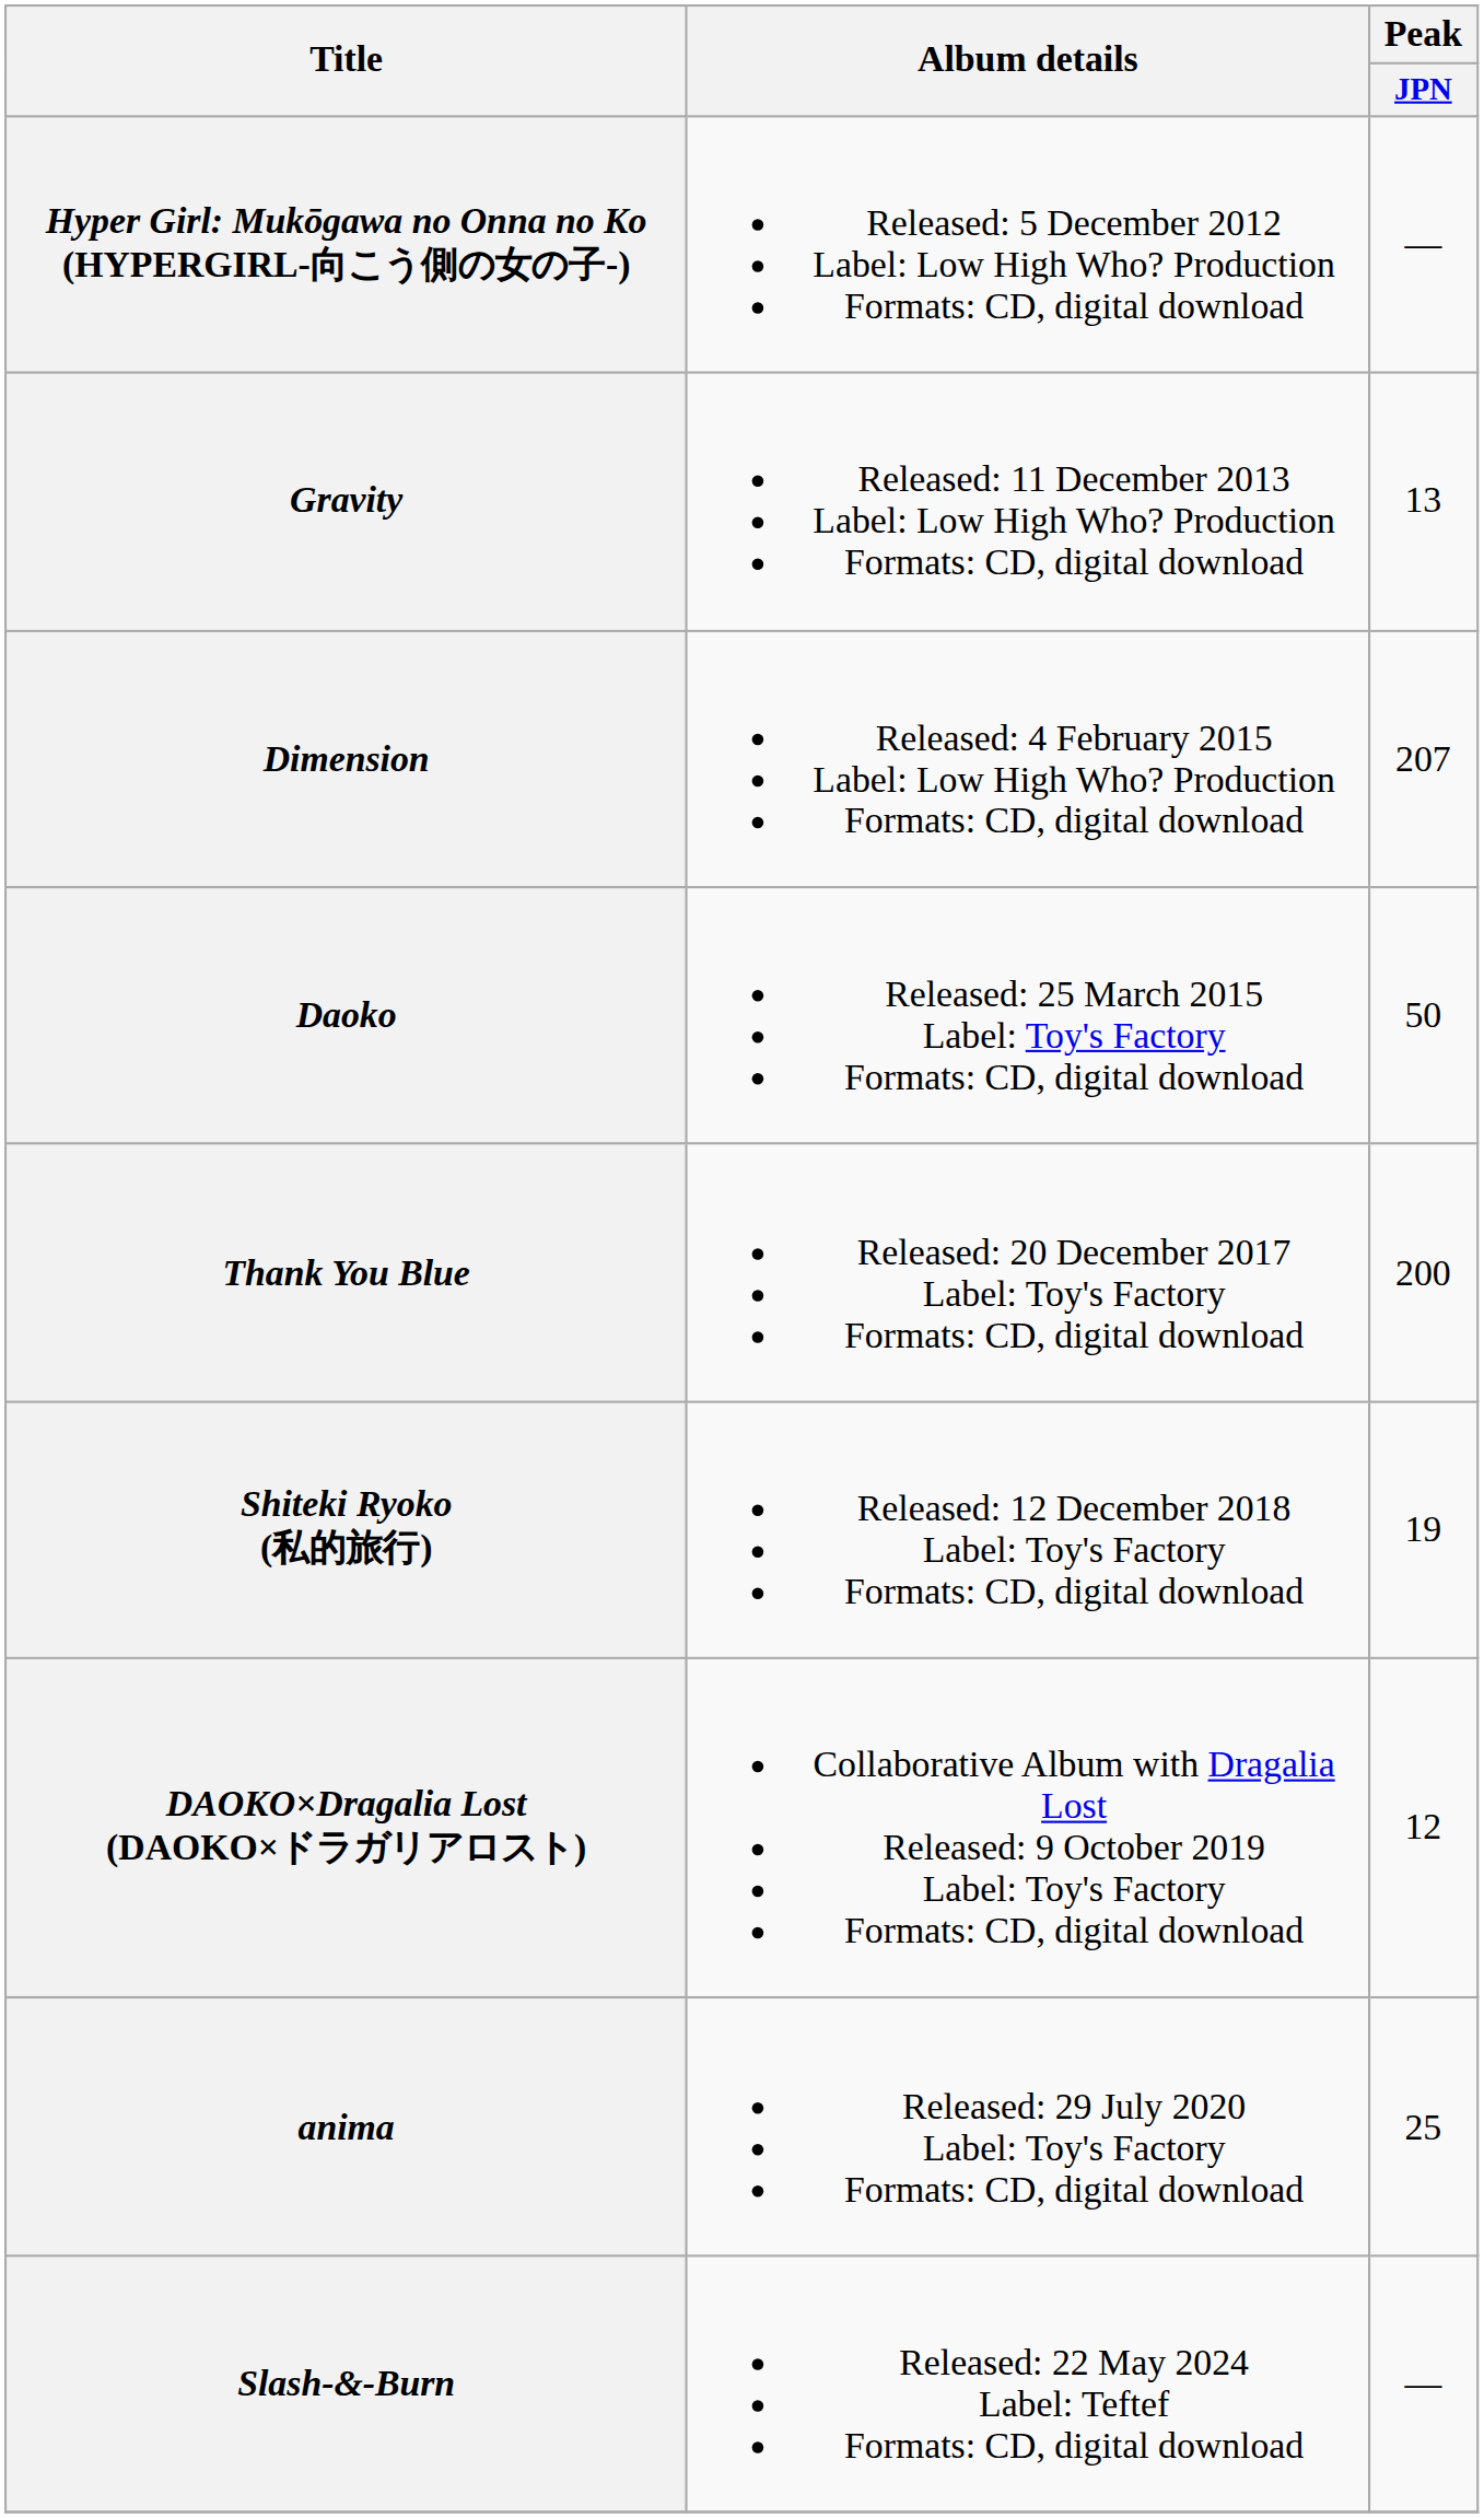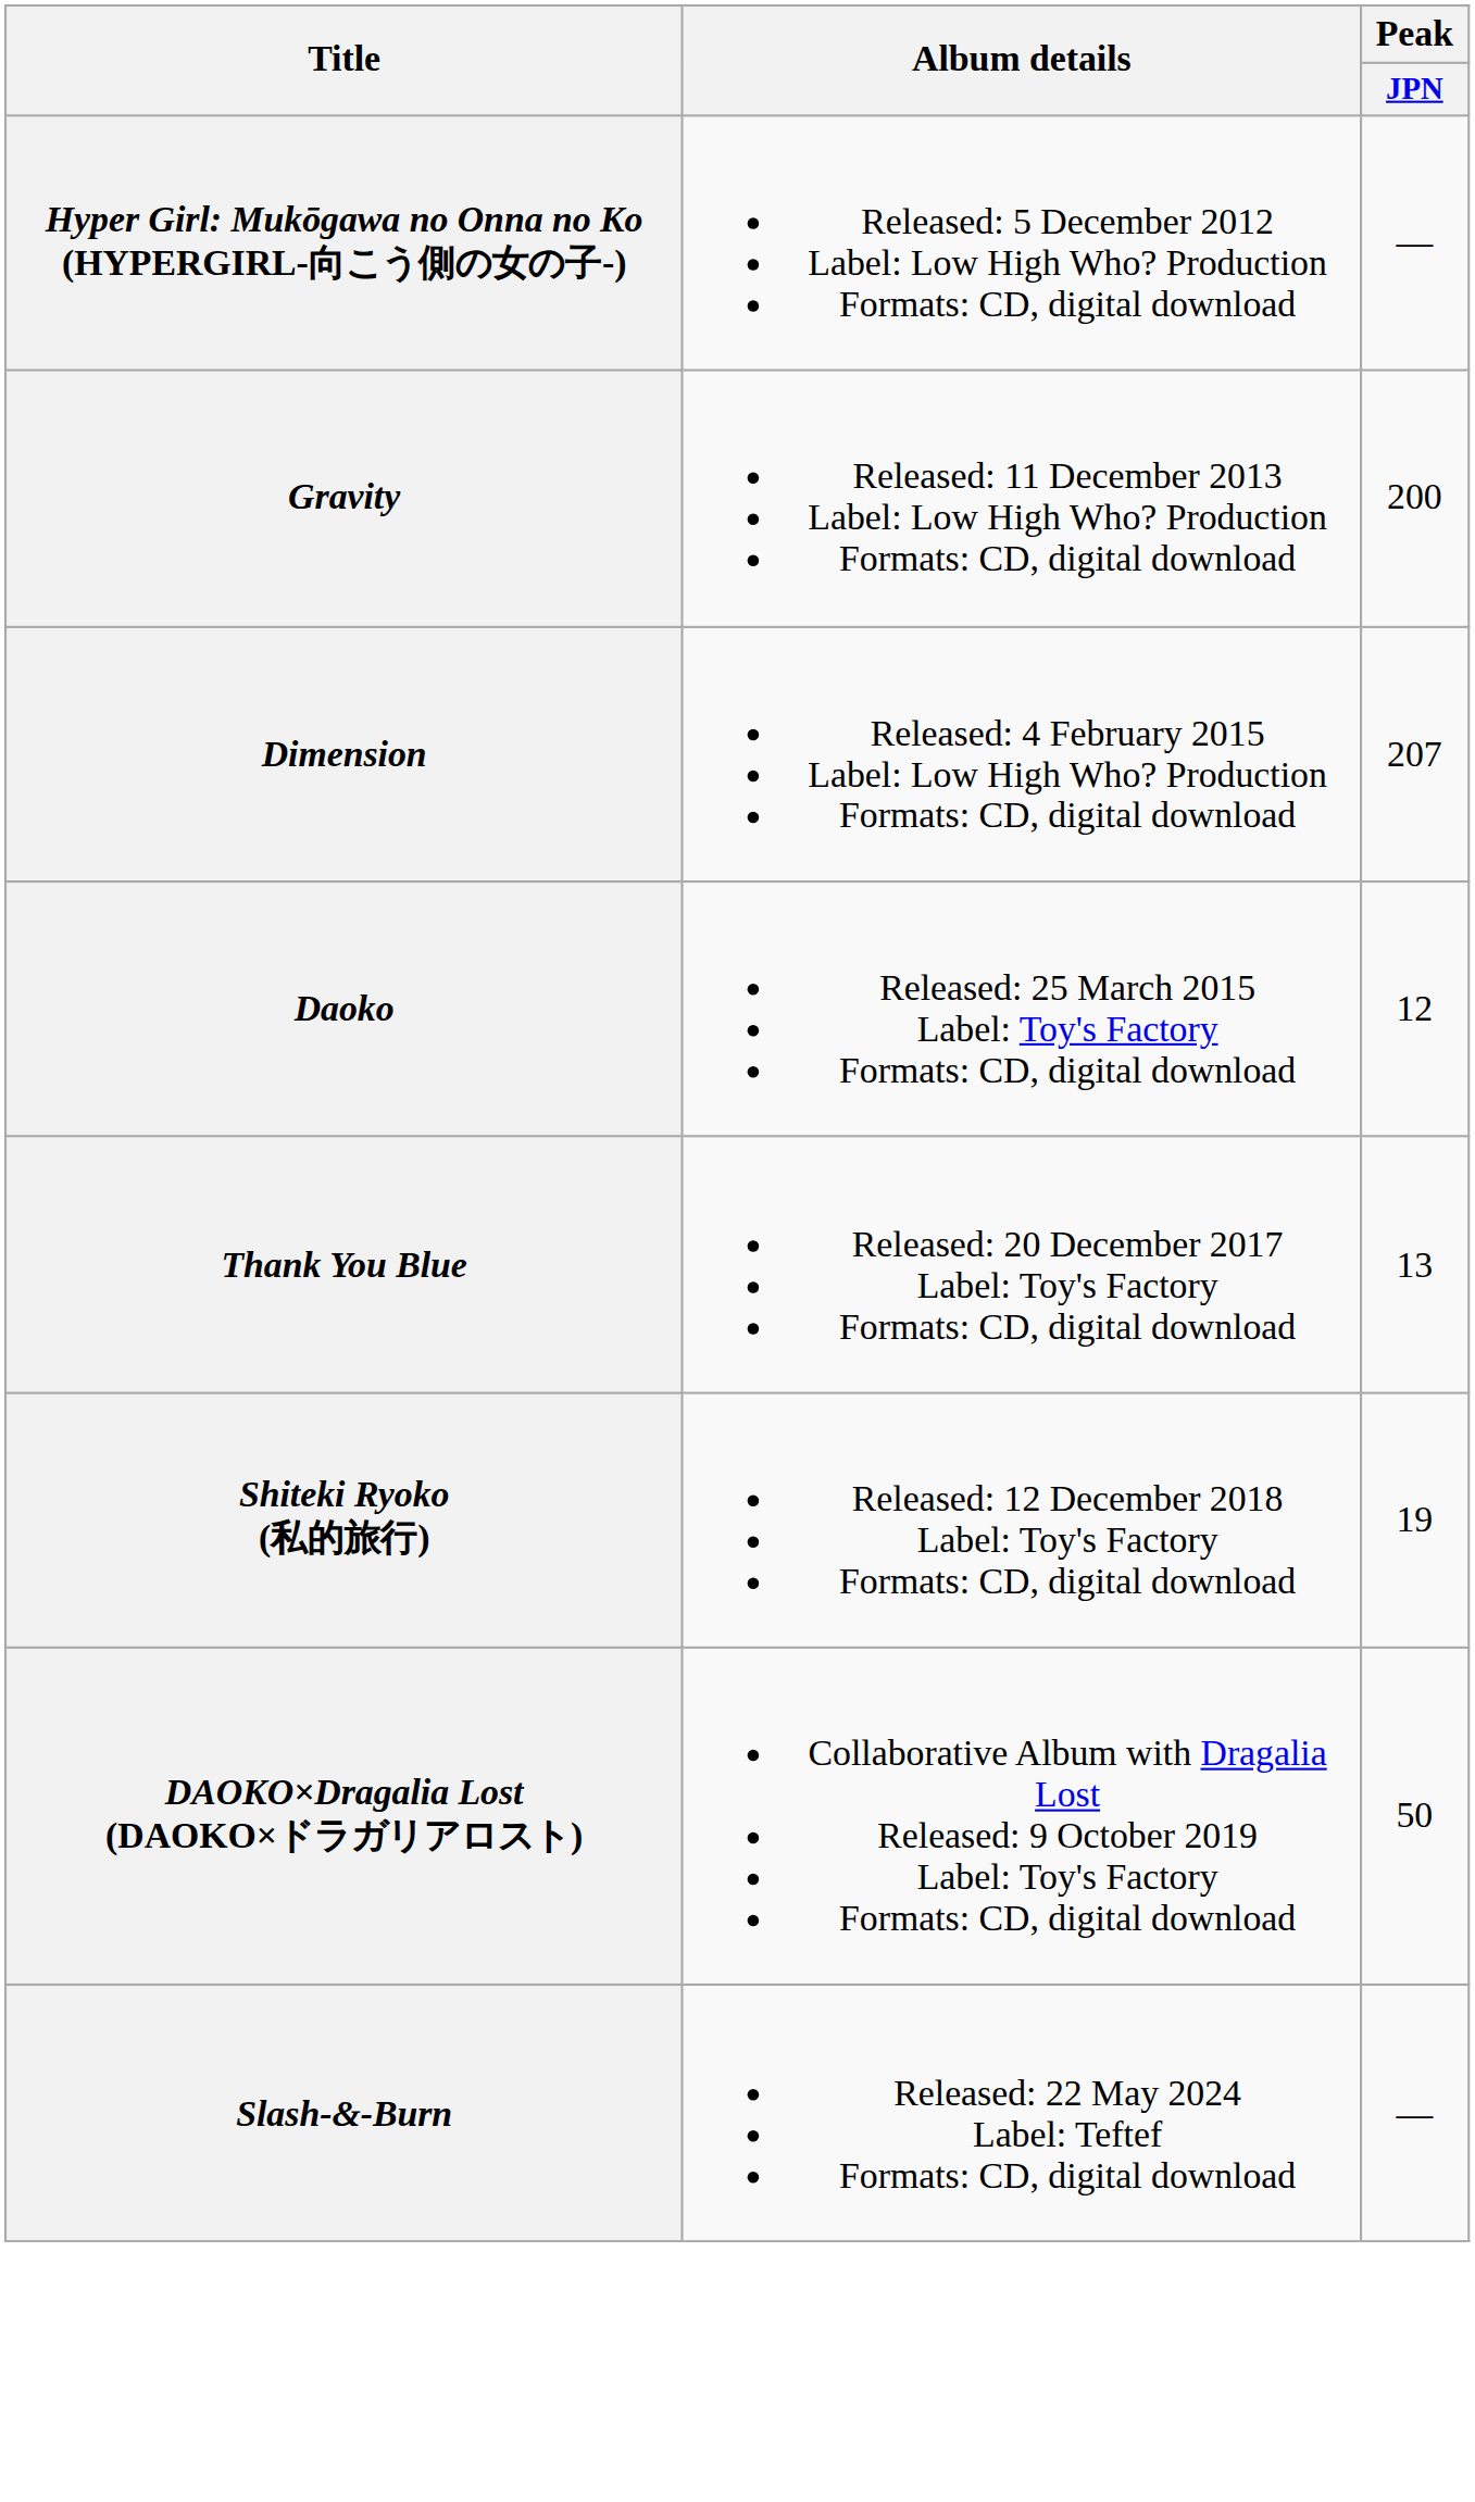Gravity | Peak / JPN: 13 -> 200
Daoko | Peak / JPN: 50 -> 12
Thank You Blue | Peak / JPN: 200 -> 13
DAOKO×Dragalia Lost (DAOKO×ドラガリアロスト) | Peak / JPN: 12 -> 50
- row: anima | Released: 29 July 2020 Label: Toy's Factory Formats: CD, digital download | 25
